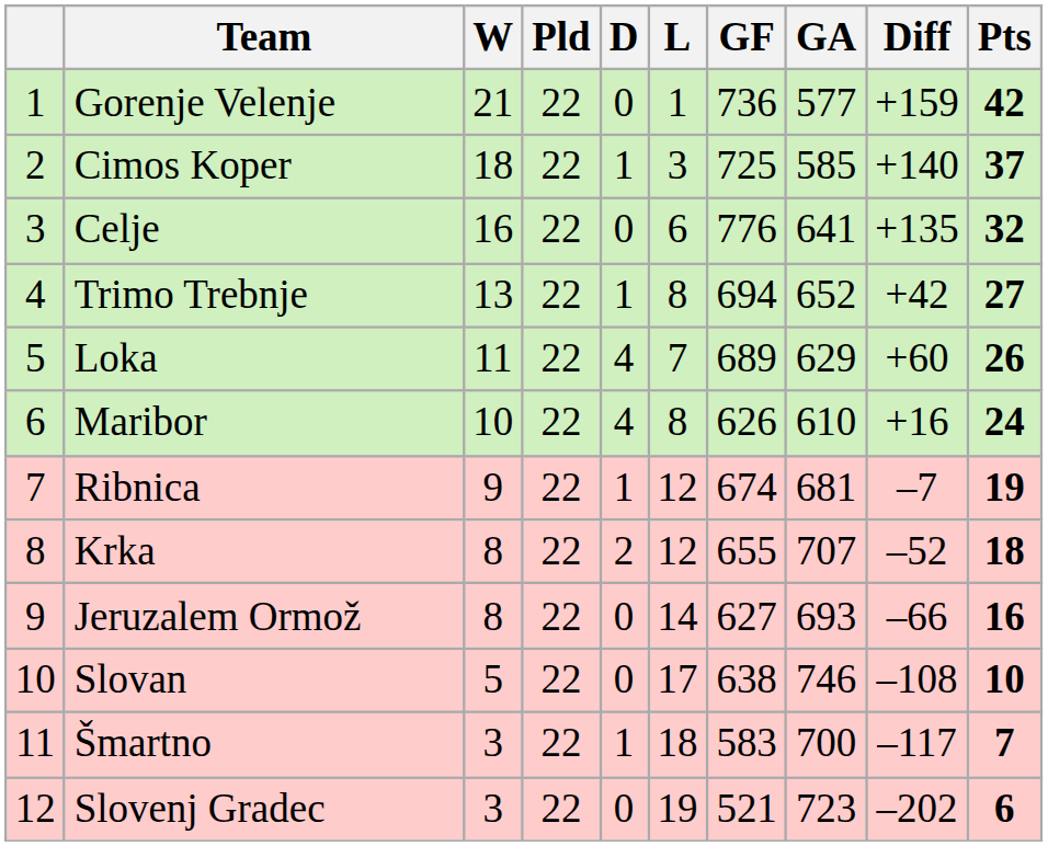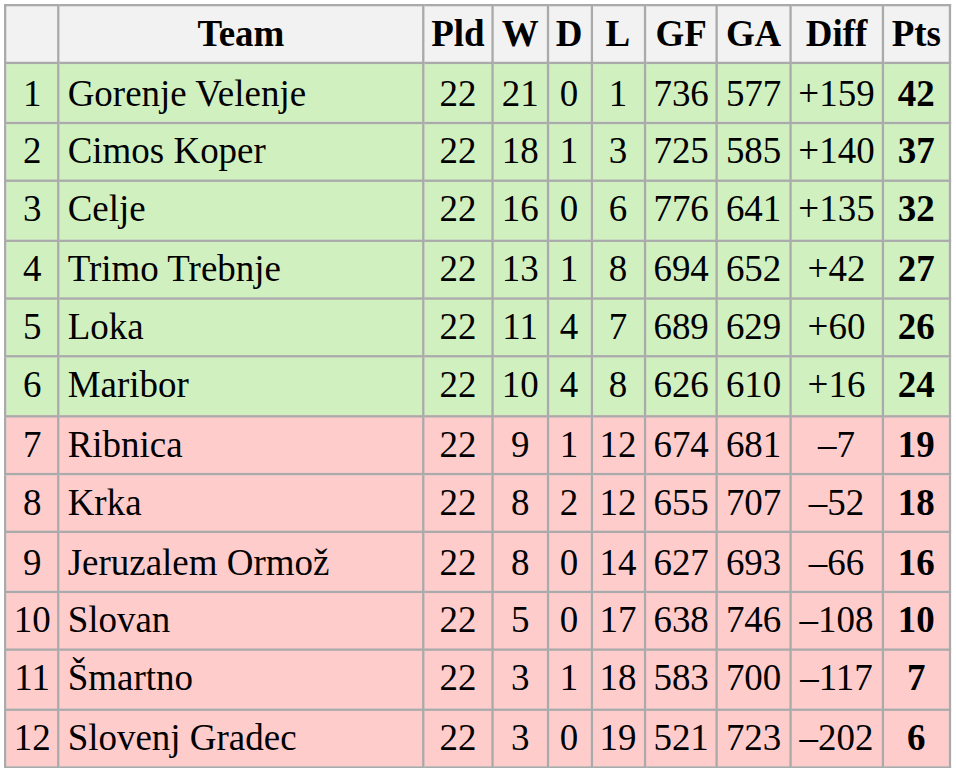columns swapped: Pld <-> W
